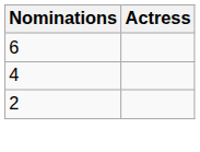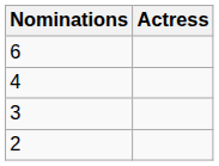+ row: 3
